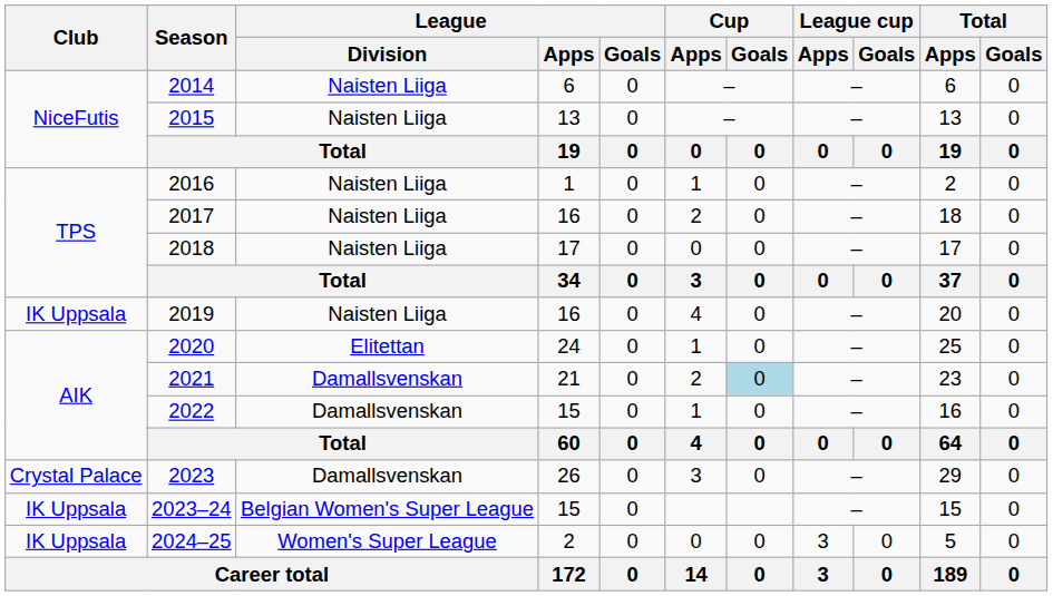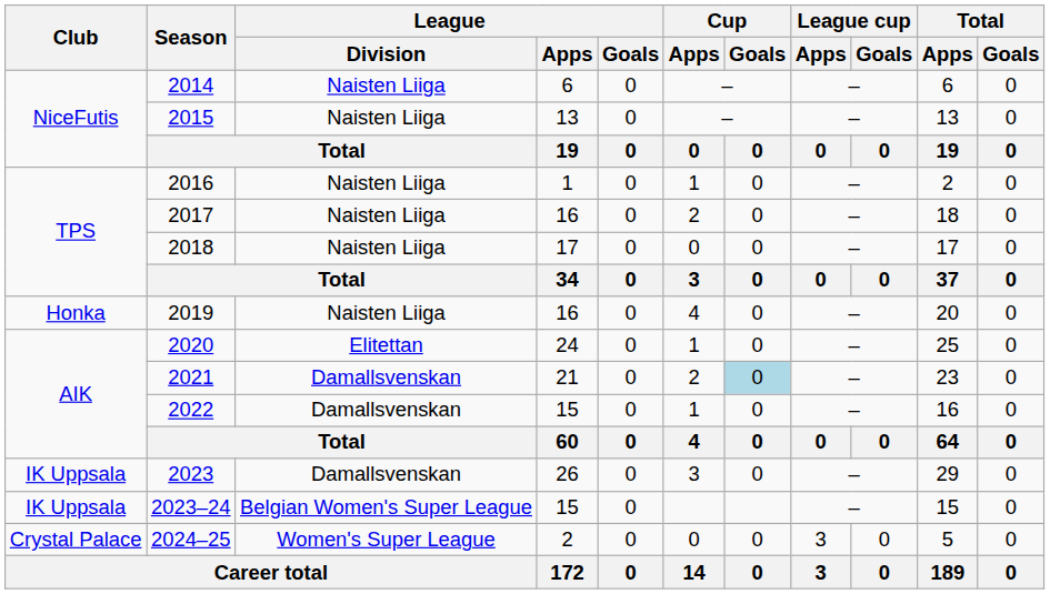2019 | Club: IK Uppsala -> Honka
2023 | Club: Crystal Palace -> IK Uppsala
2024–25 | Club: IK Uppsala -> Crystal Palace
